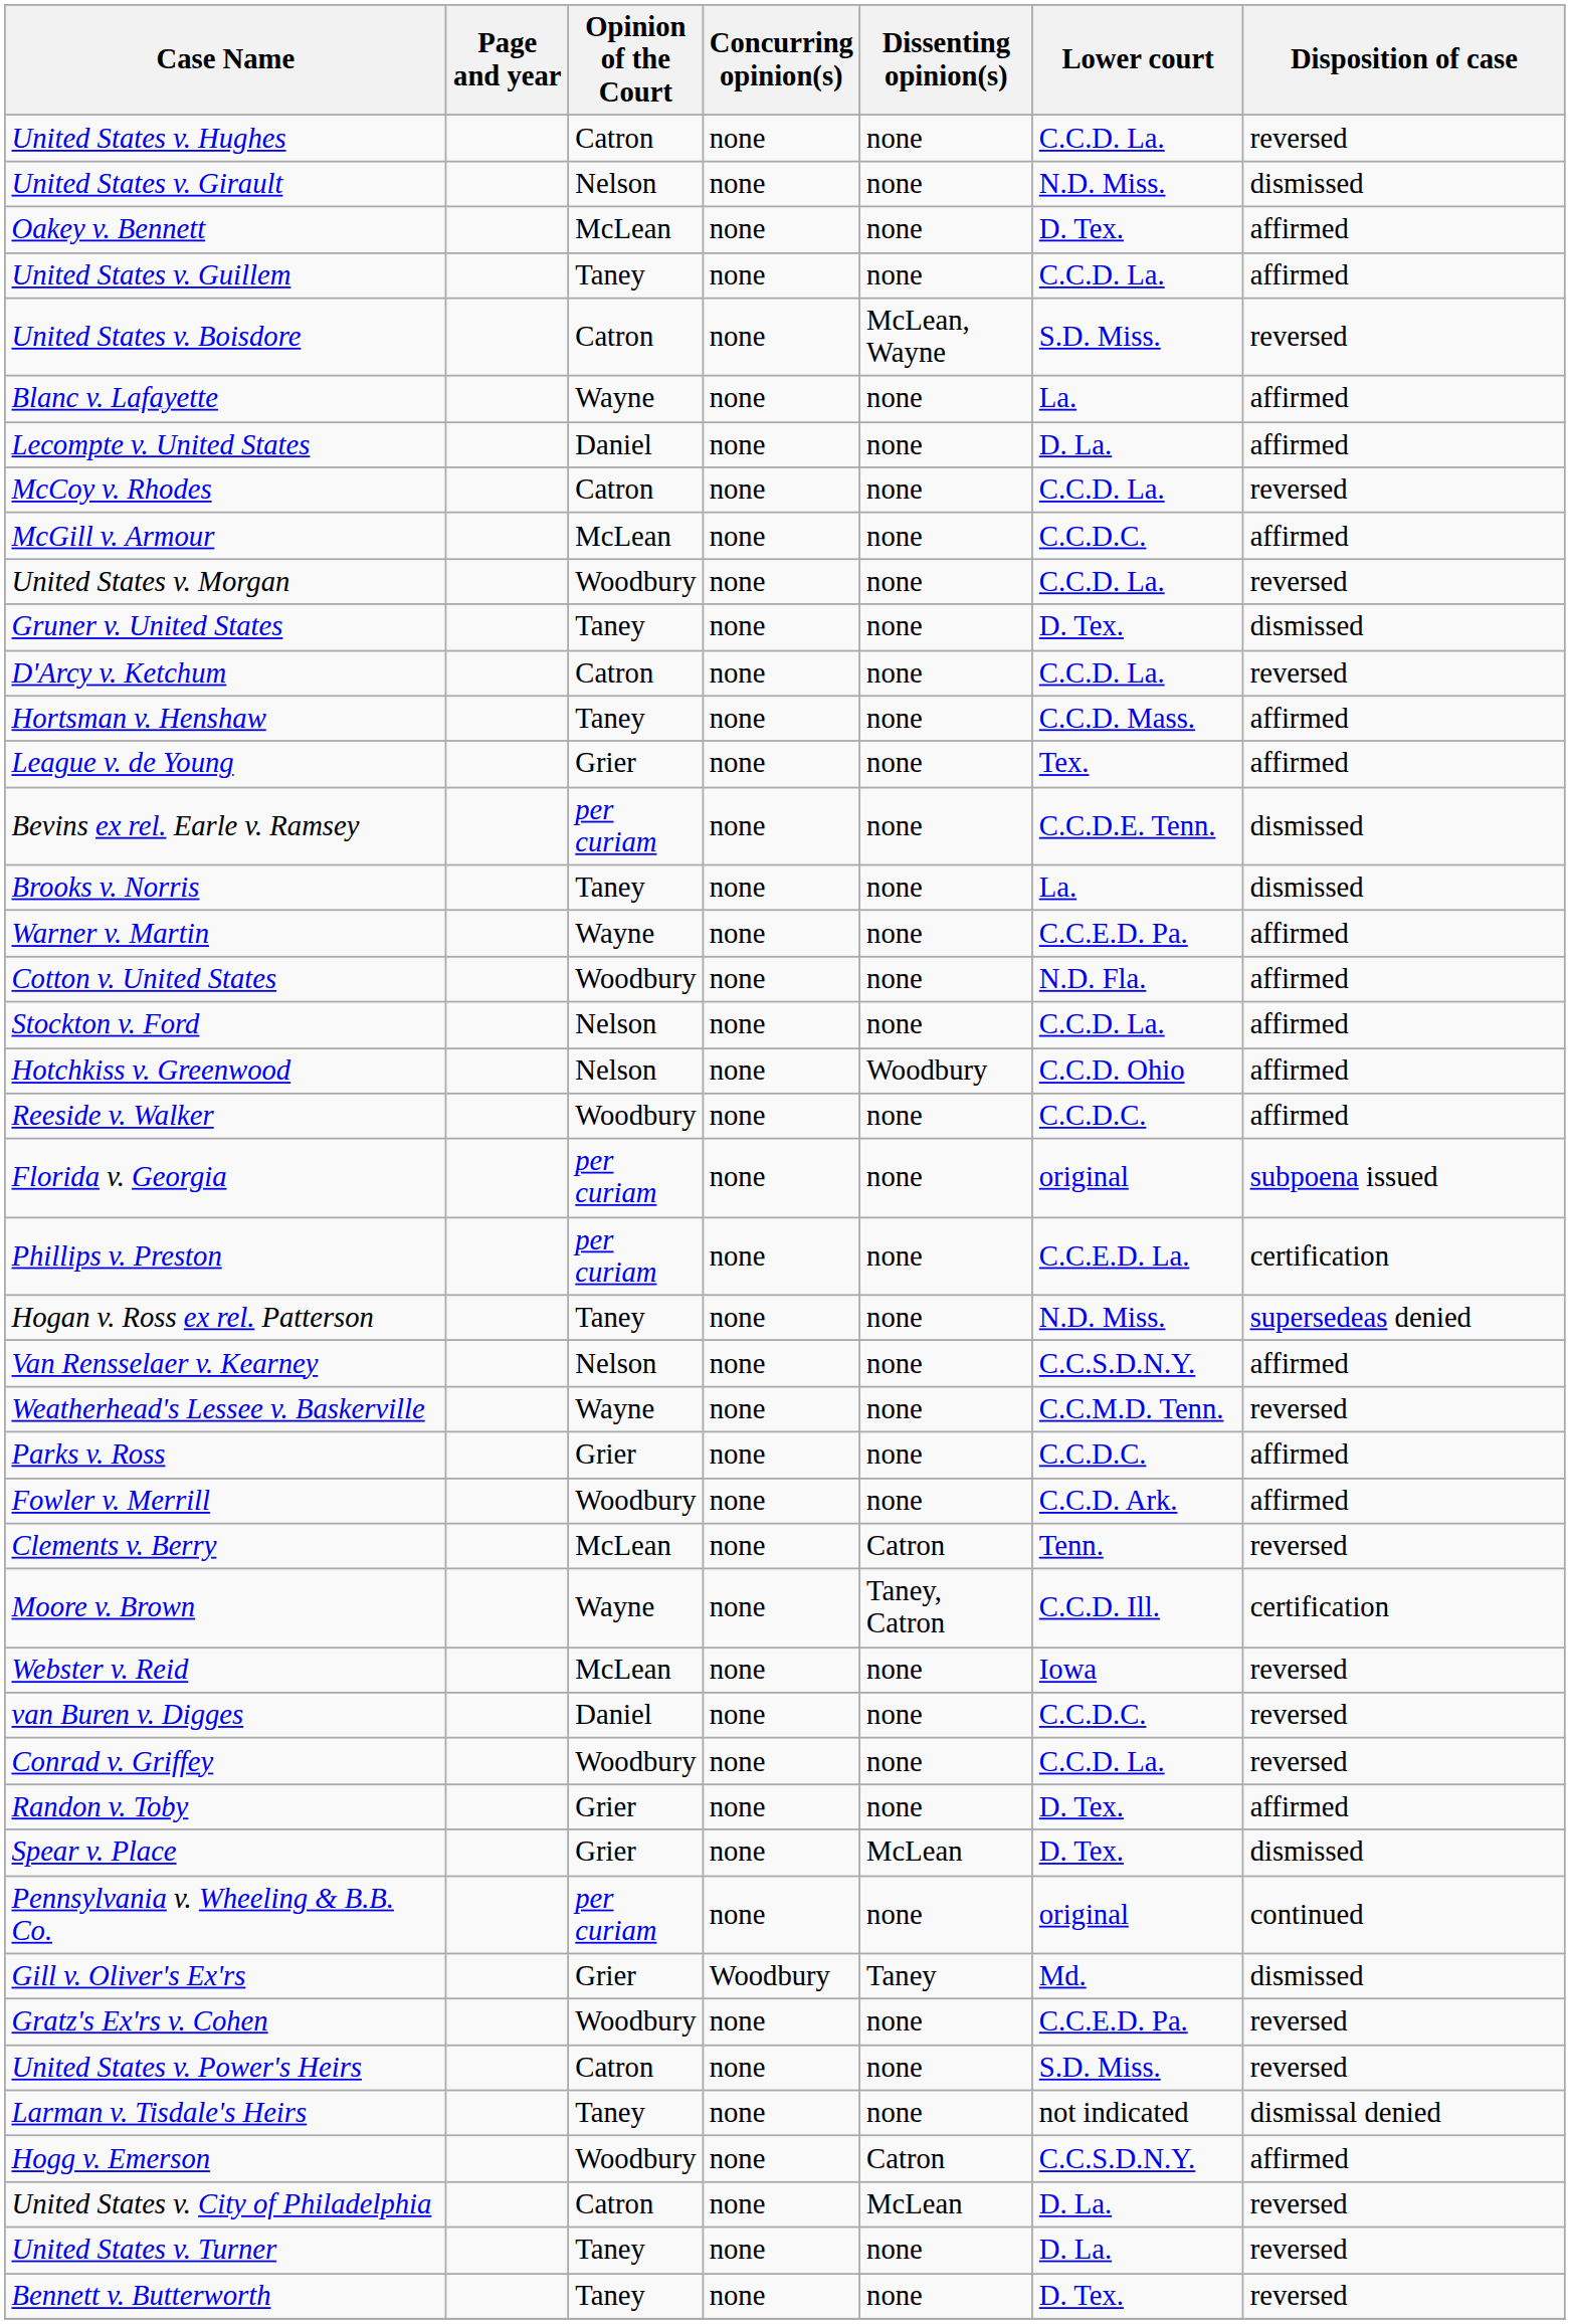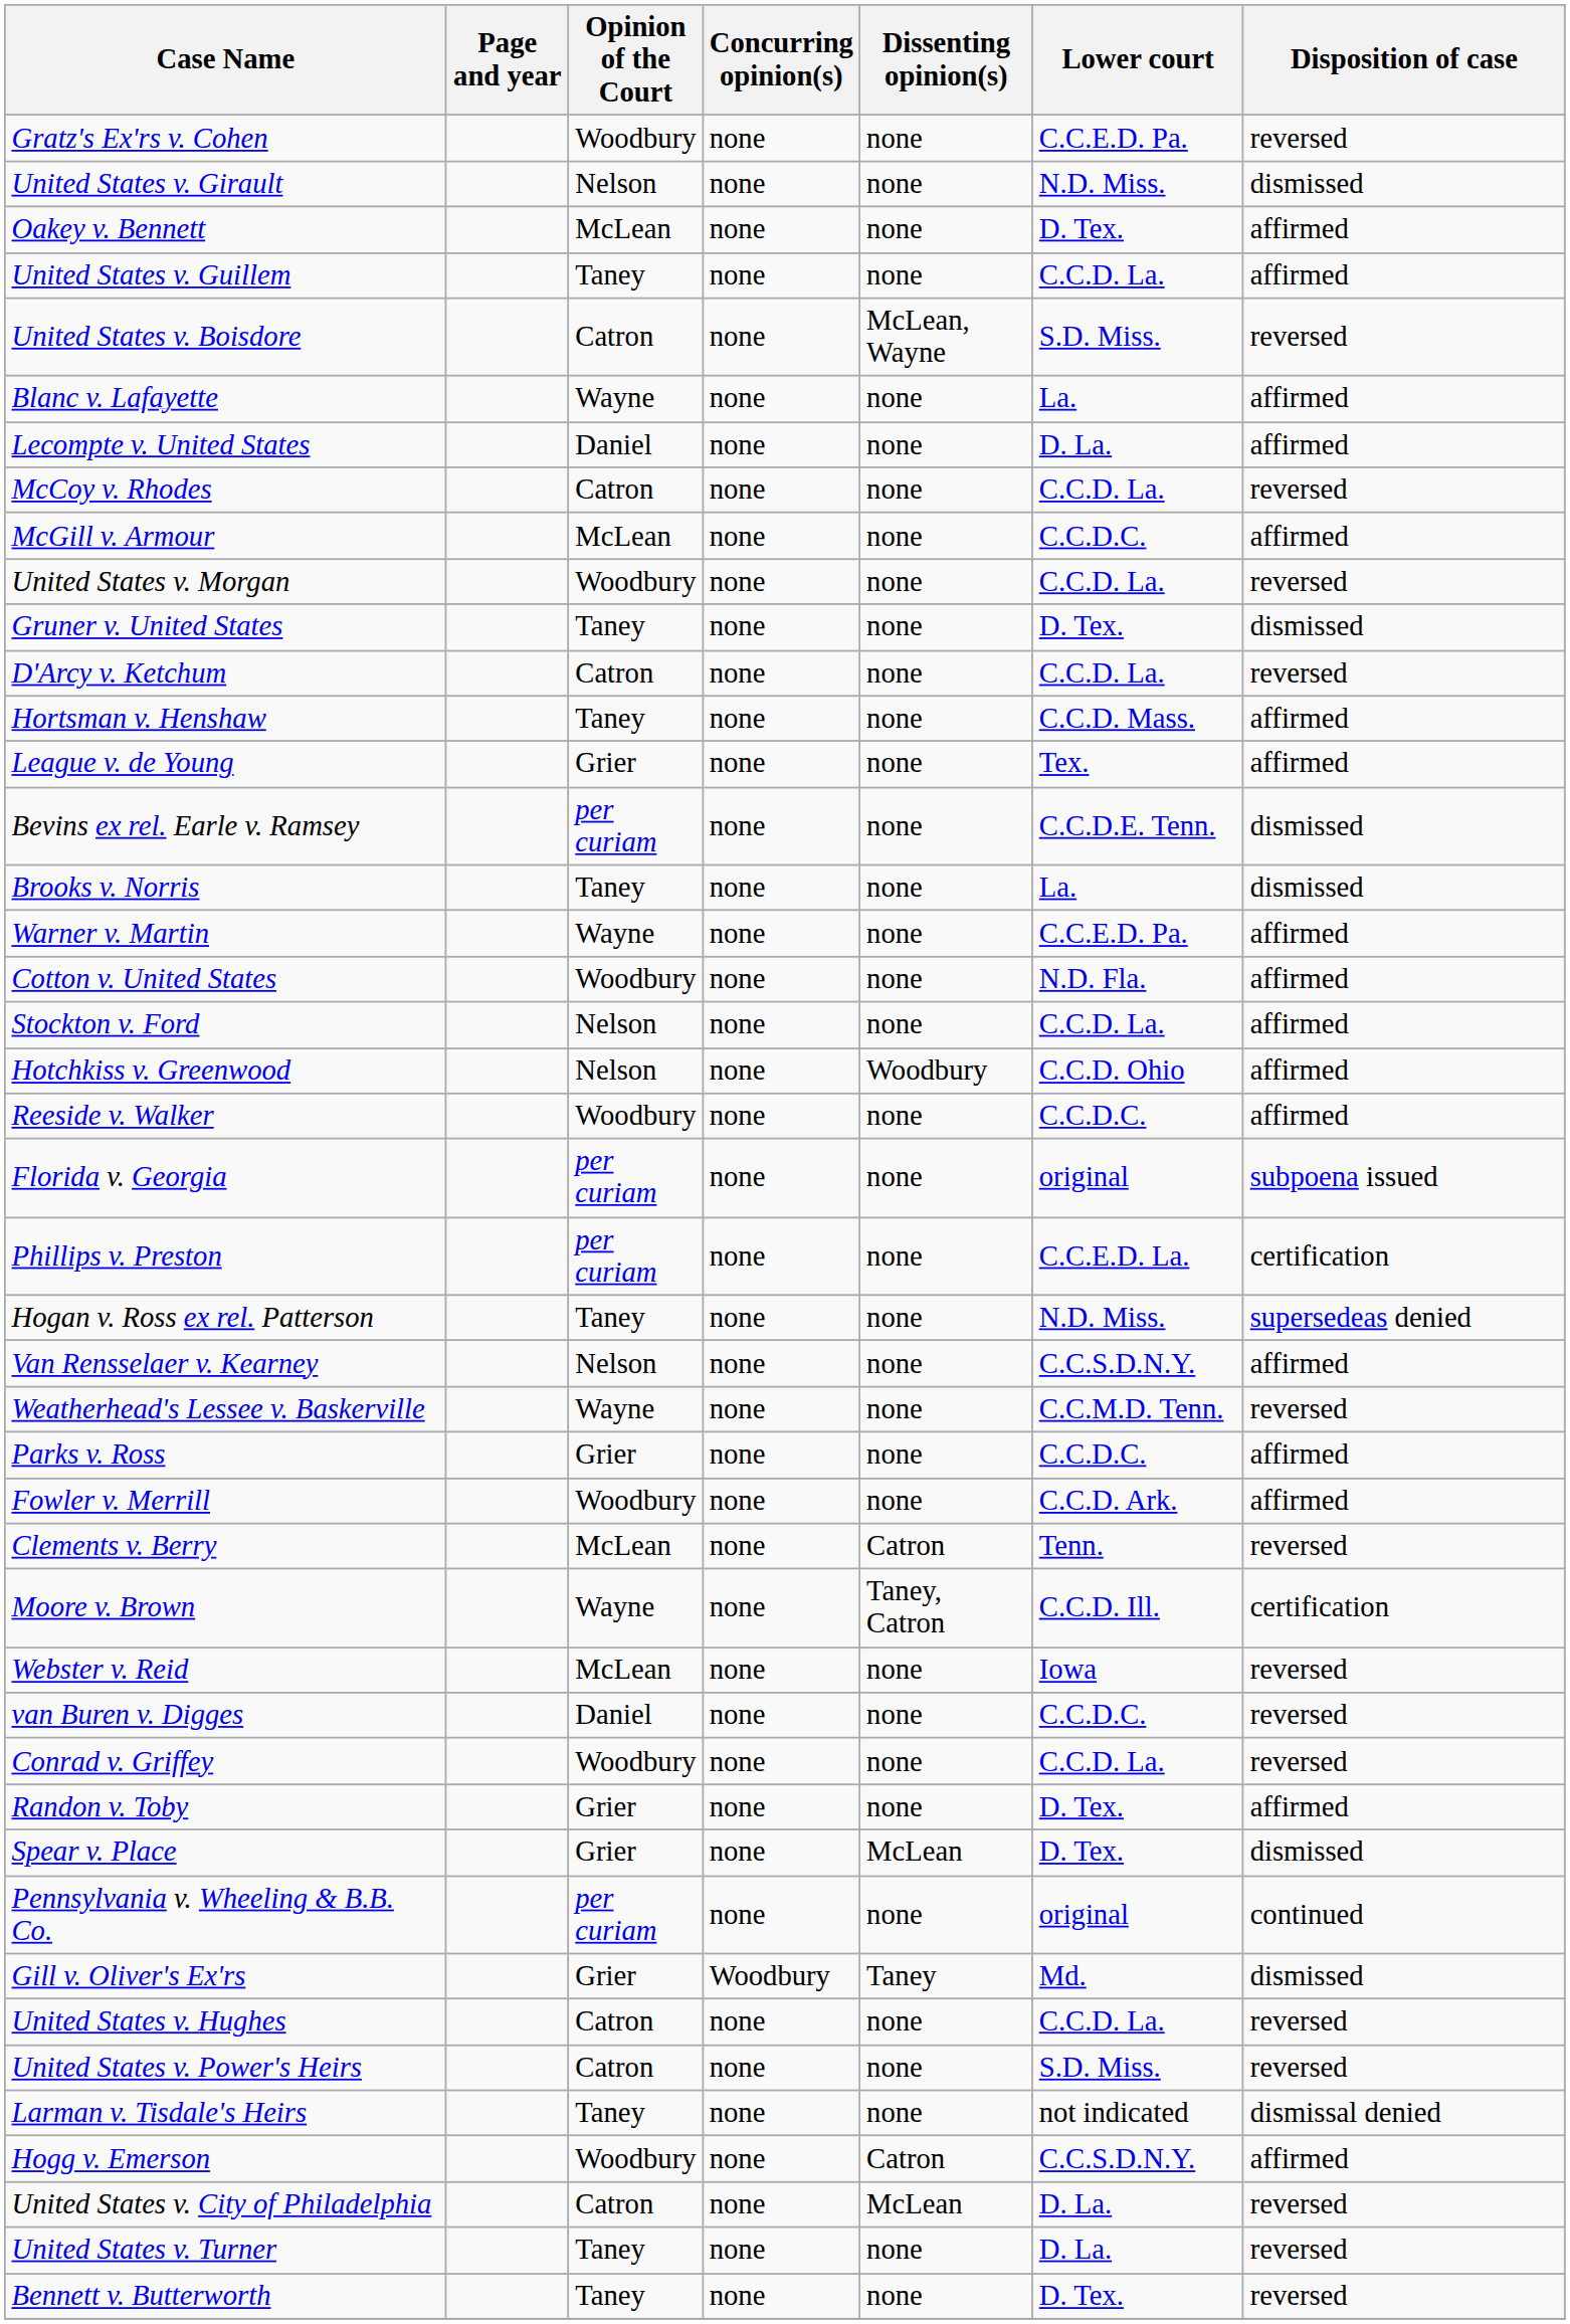rows swapped: Gratz's Ex'rs v. Cohen <-> United States v. Hughes
